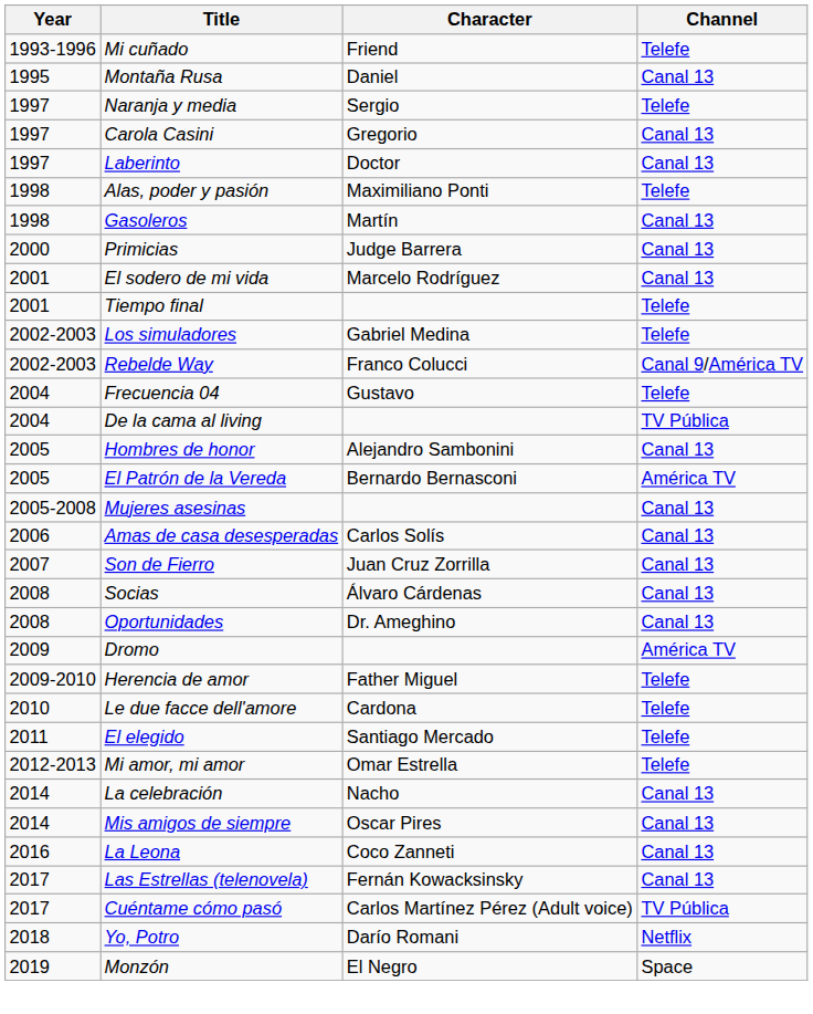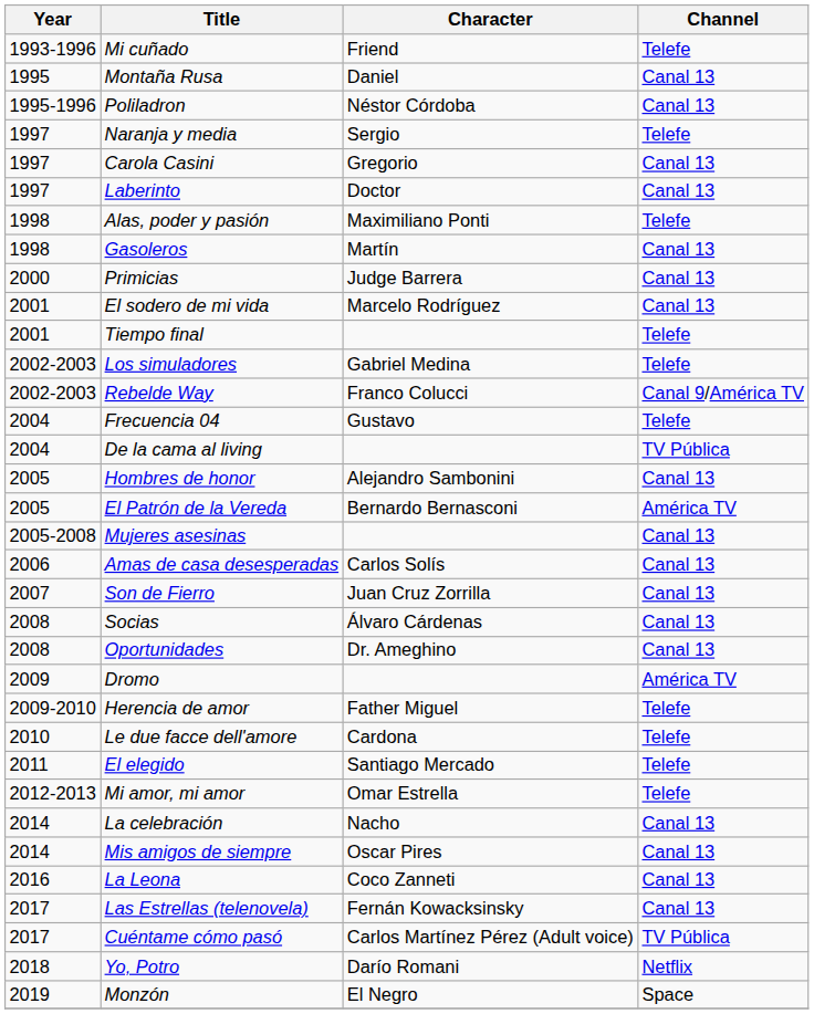+ row: 1995-1996 | Poliladron | Néstor Córdoba | Canal 13
